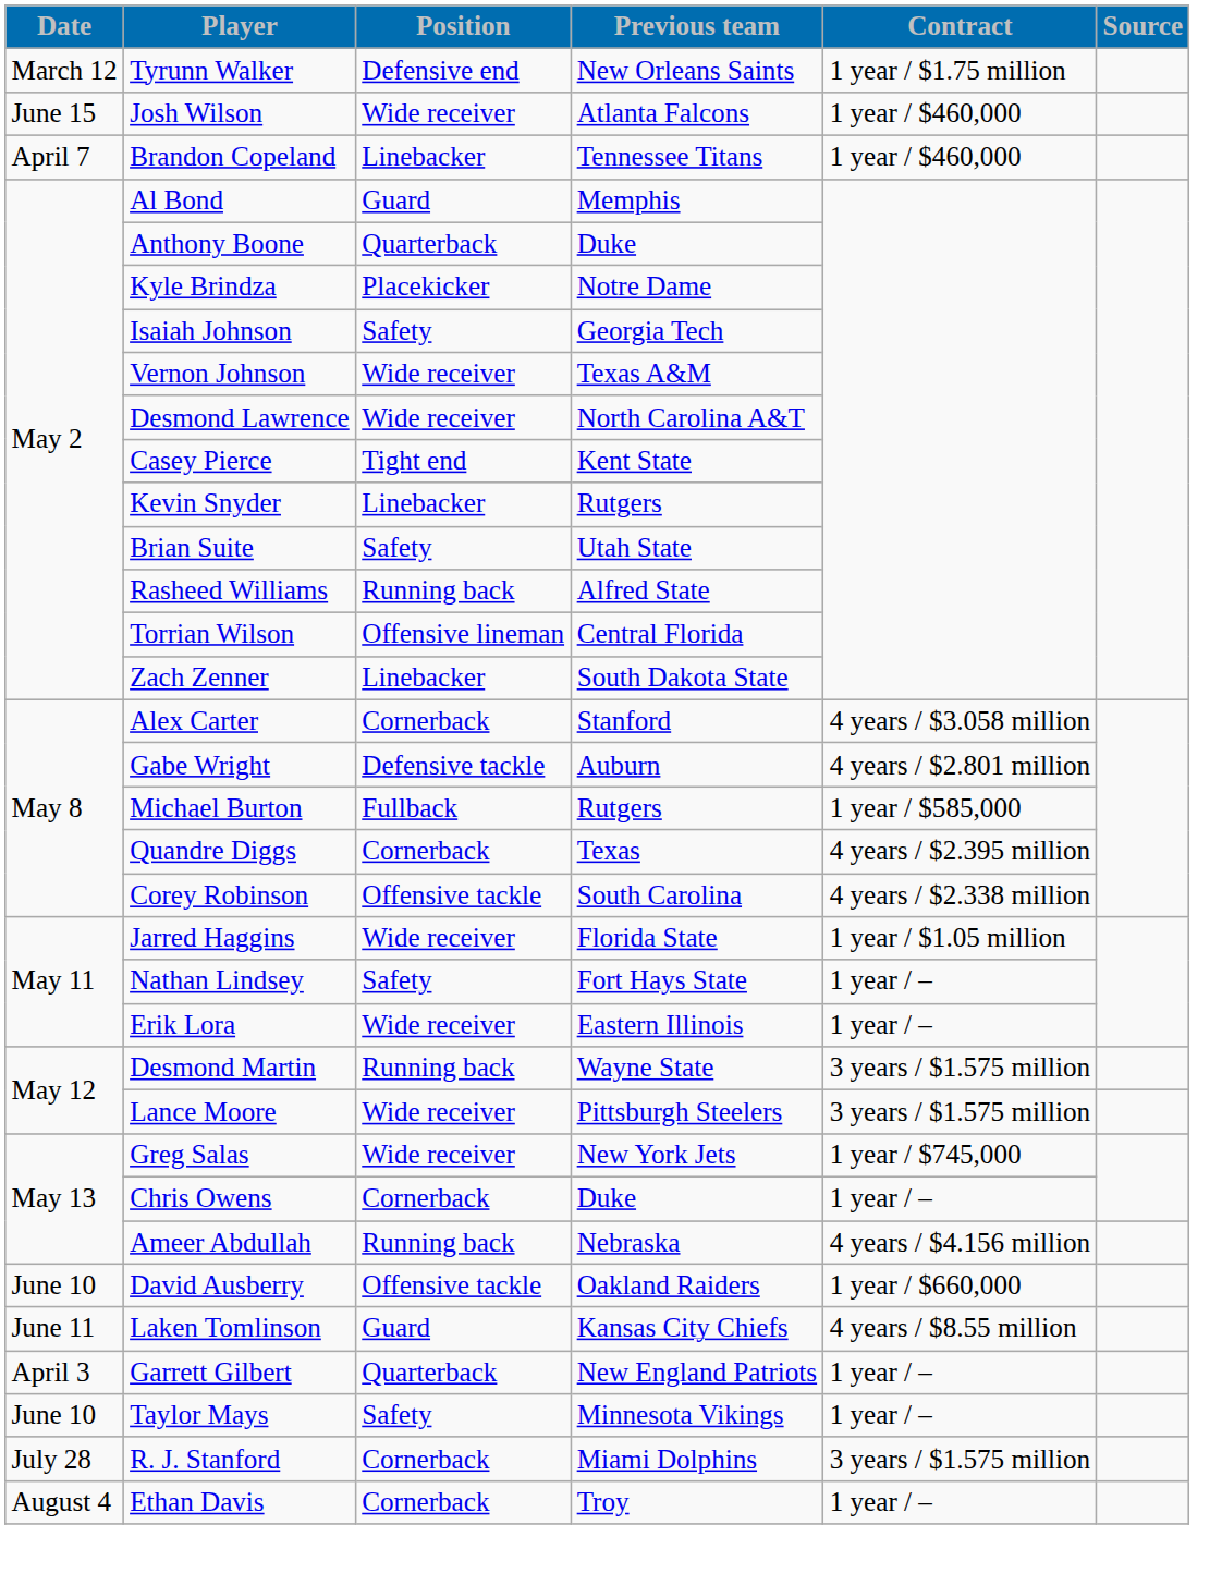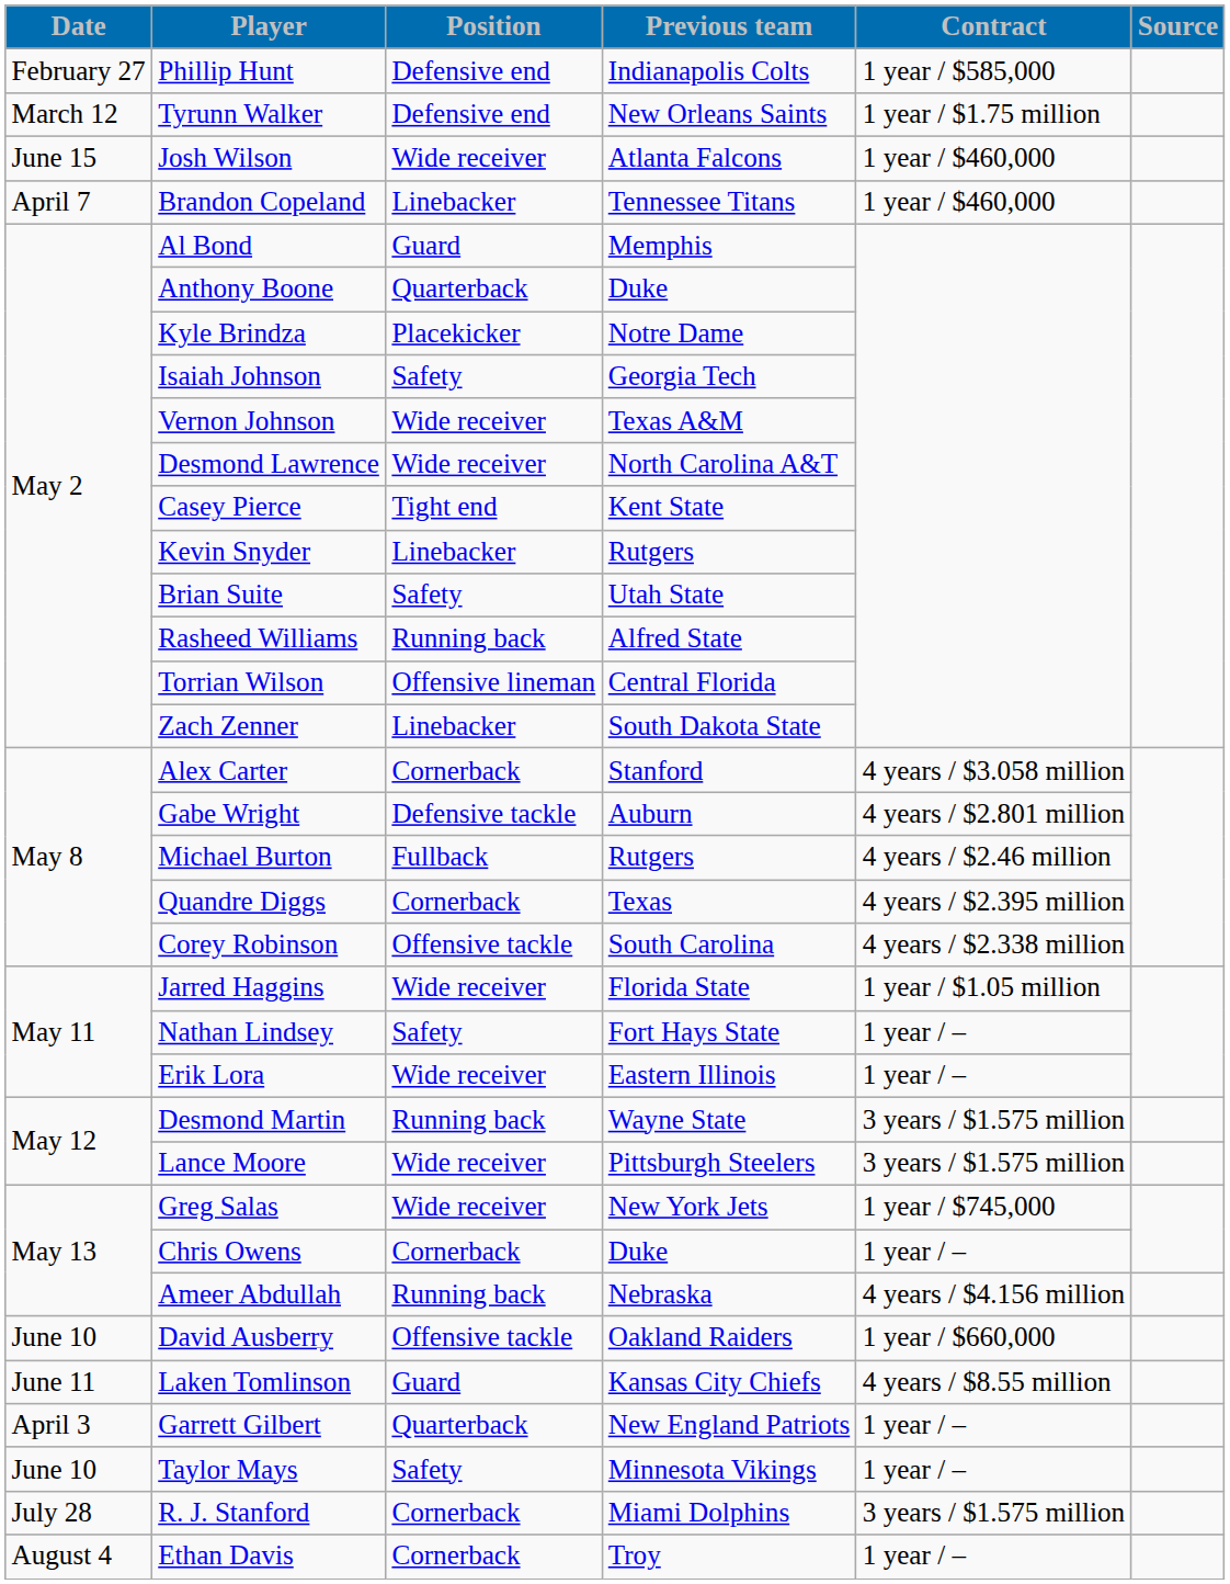+ row: February 27 | Phillip Hunt | Defensive end | Indianapolis Colts | 1 year / $585,000
Michael Burton | Contract: 1 year / $585,000 -> 4 years / $2.46 million
